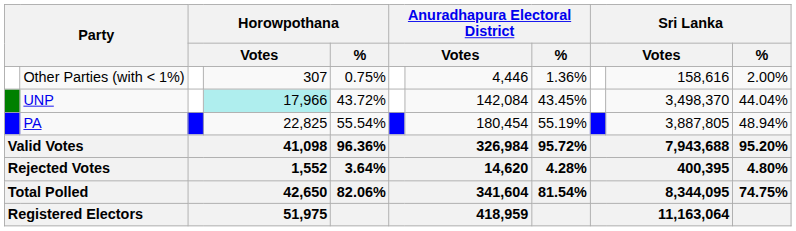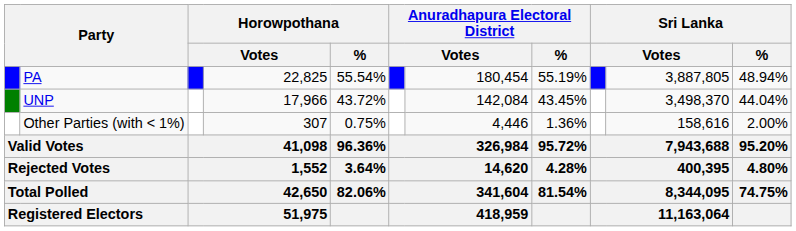rows swapped: PA <-> Other Parties (with < 1%)
UNP | column 4: paleturquoise background -> no background
